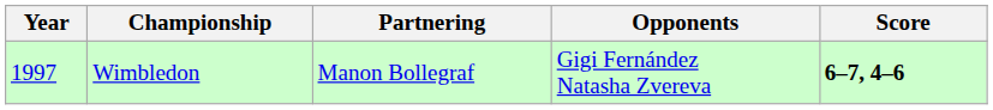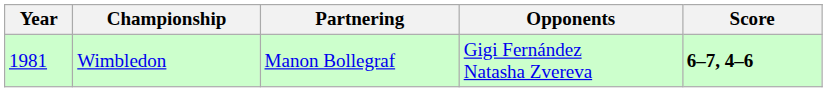Wimbledon | Year: 1997 -> 1981
